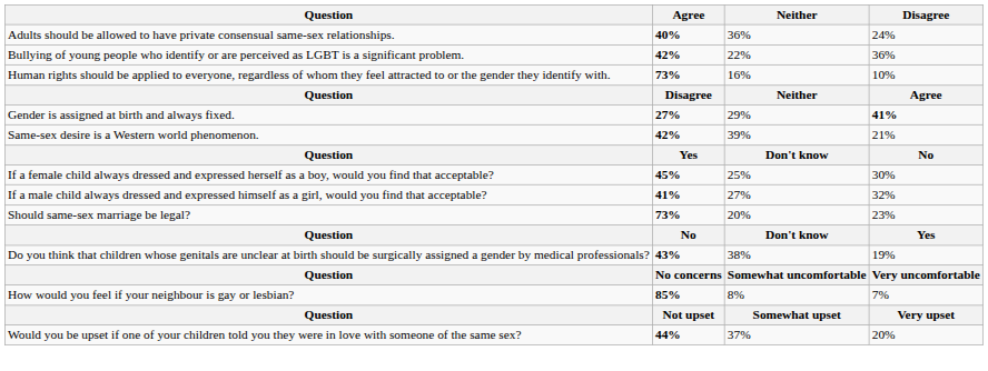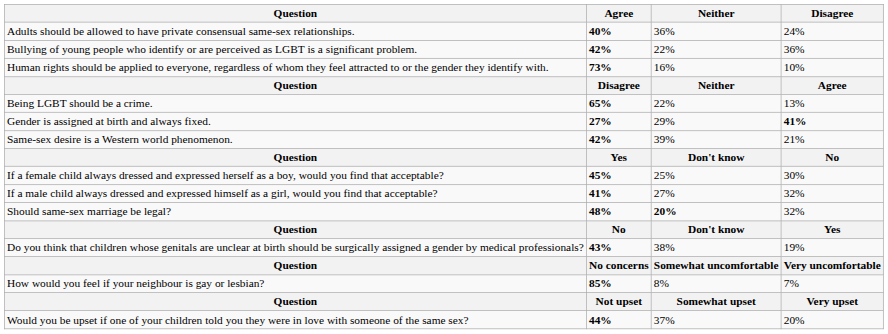+ row: Being LGBT should be a crime. | 65% | 22% | 13%
Should same-sex marriage be legal? | Agree: 73% -> 48%
Should same-sex marriage be legal? | Neither: normal -> bold
Should same-sex marriage be legal? | Disagree: 23% -> 32%
